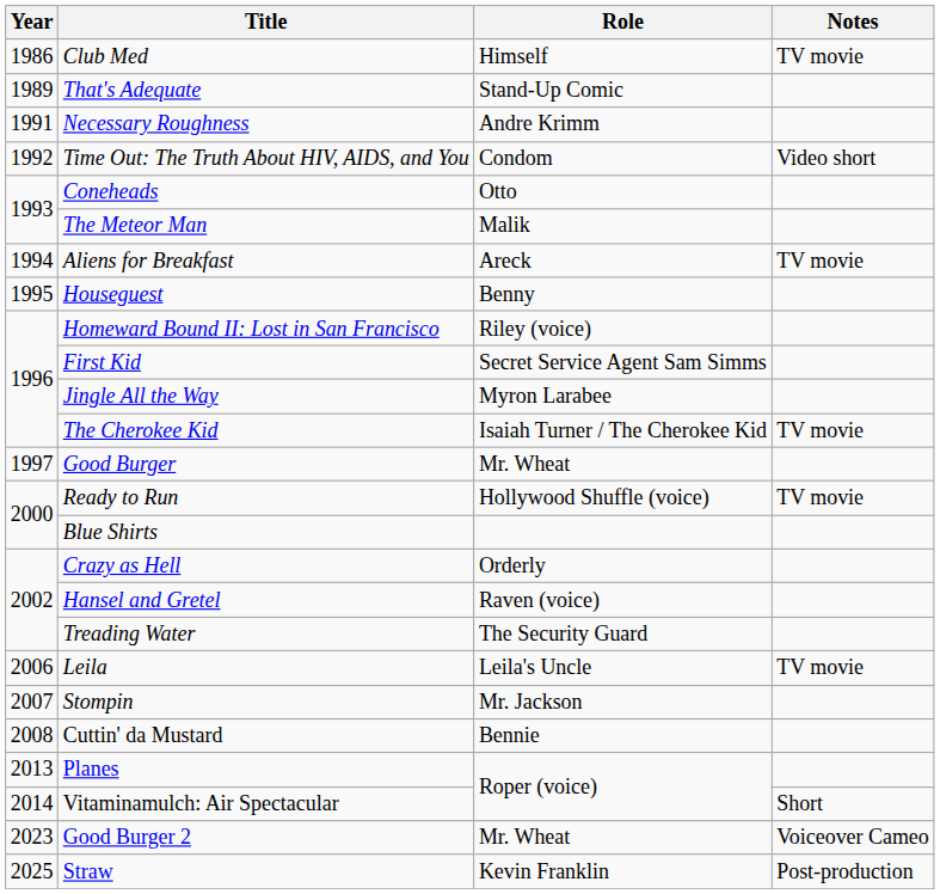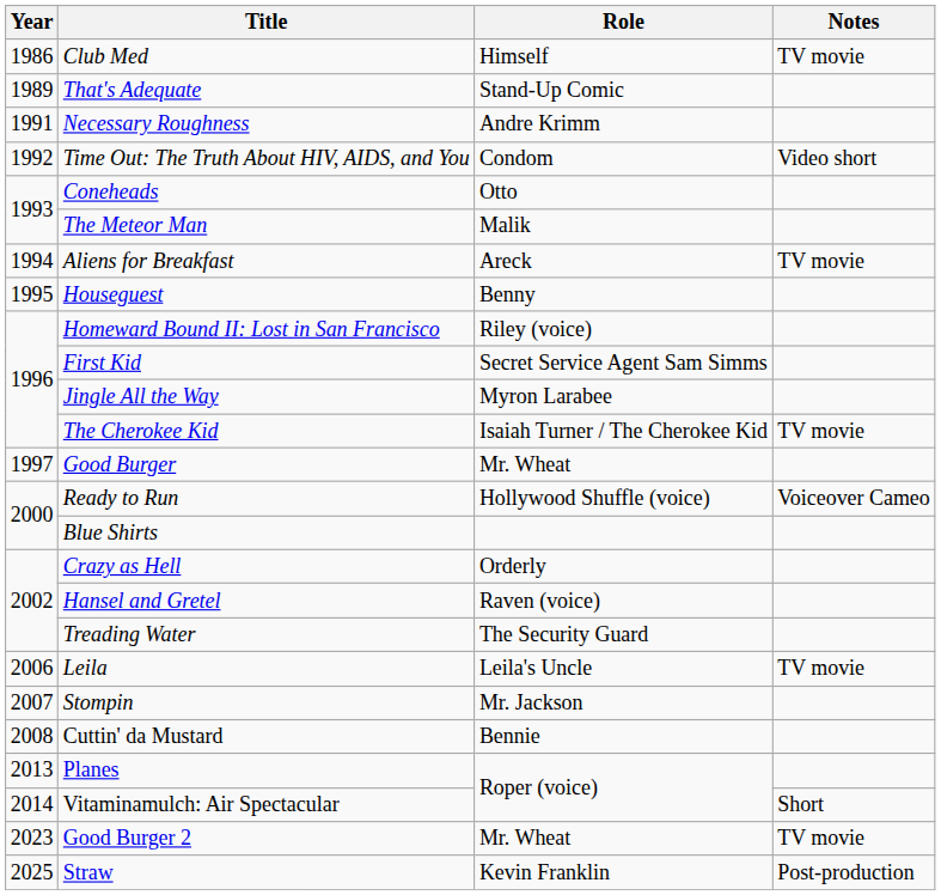Ready to Run | Notes: TV movie -> Voiceover Cameo
Good Burger 2 | Notes: Voiceover Cameo -> TV movie
